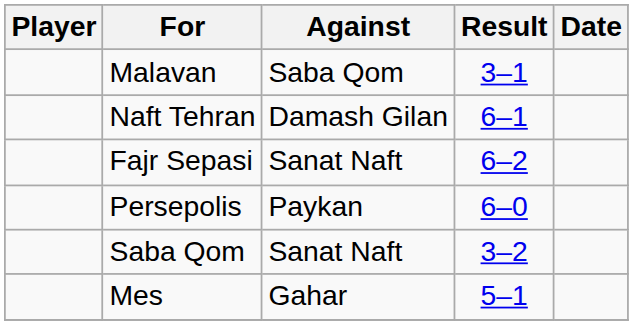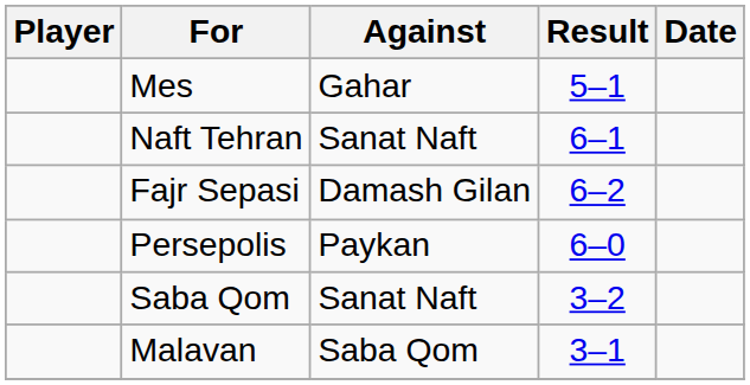rows swapped: Malavan <-> Mes
Naft Tehran | Against: Damash Gilan -> Sanat Naft
Fajr Sepasi | Against: Sanat Naft -> Damash Gilan
